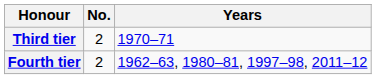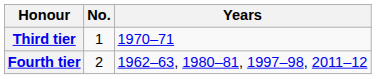Third tier | No.: 2 -> 1
